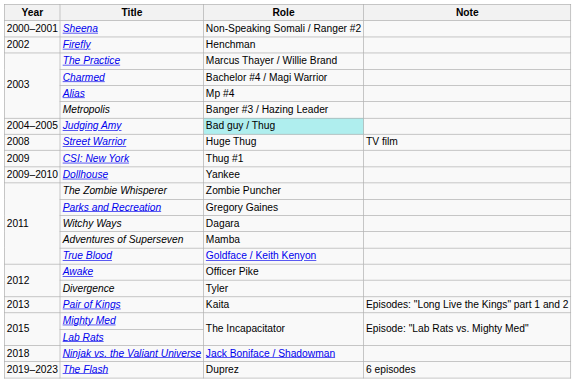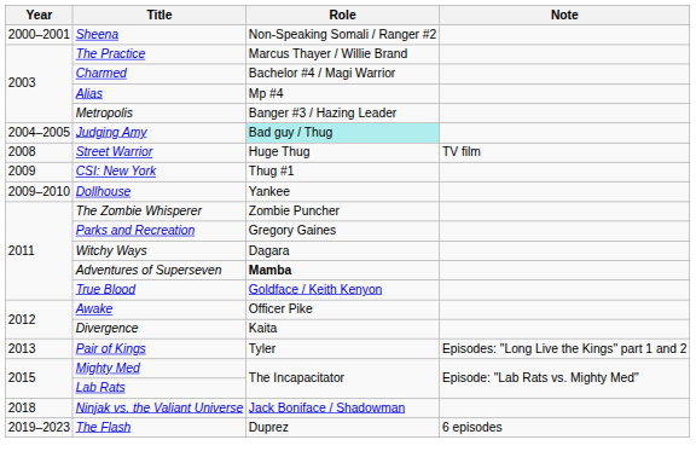- row: 2002 | Firefly | Henchman
Adventures of Superseven | Role: normal -> bold
Divergence | Role: Tyler -> Kaita
Pair of Kings | Role: Kaita -> Tyler
